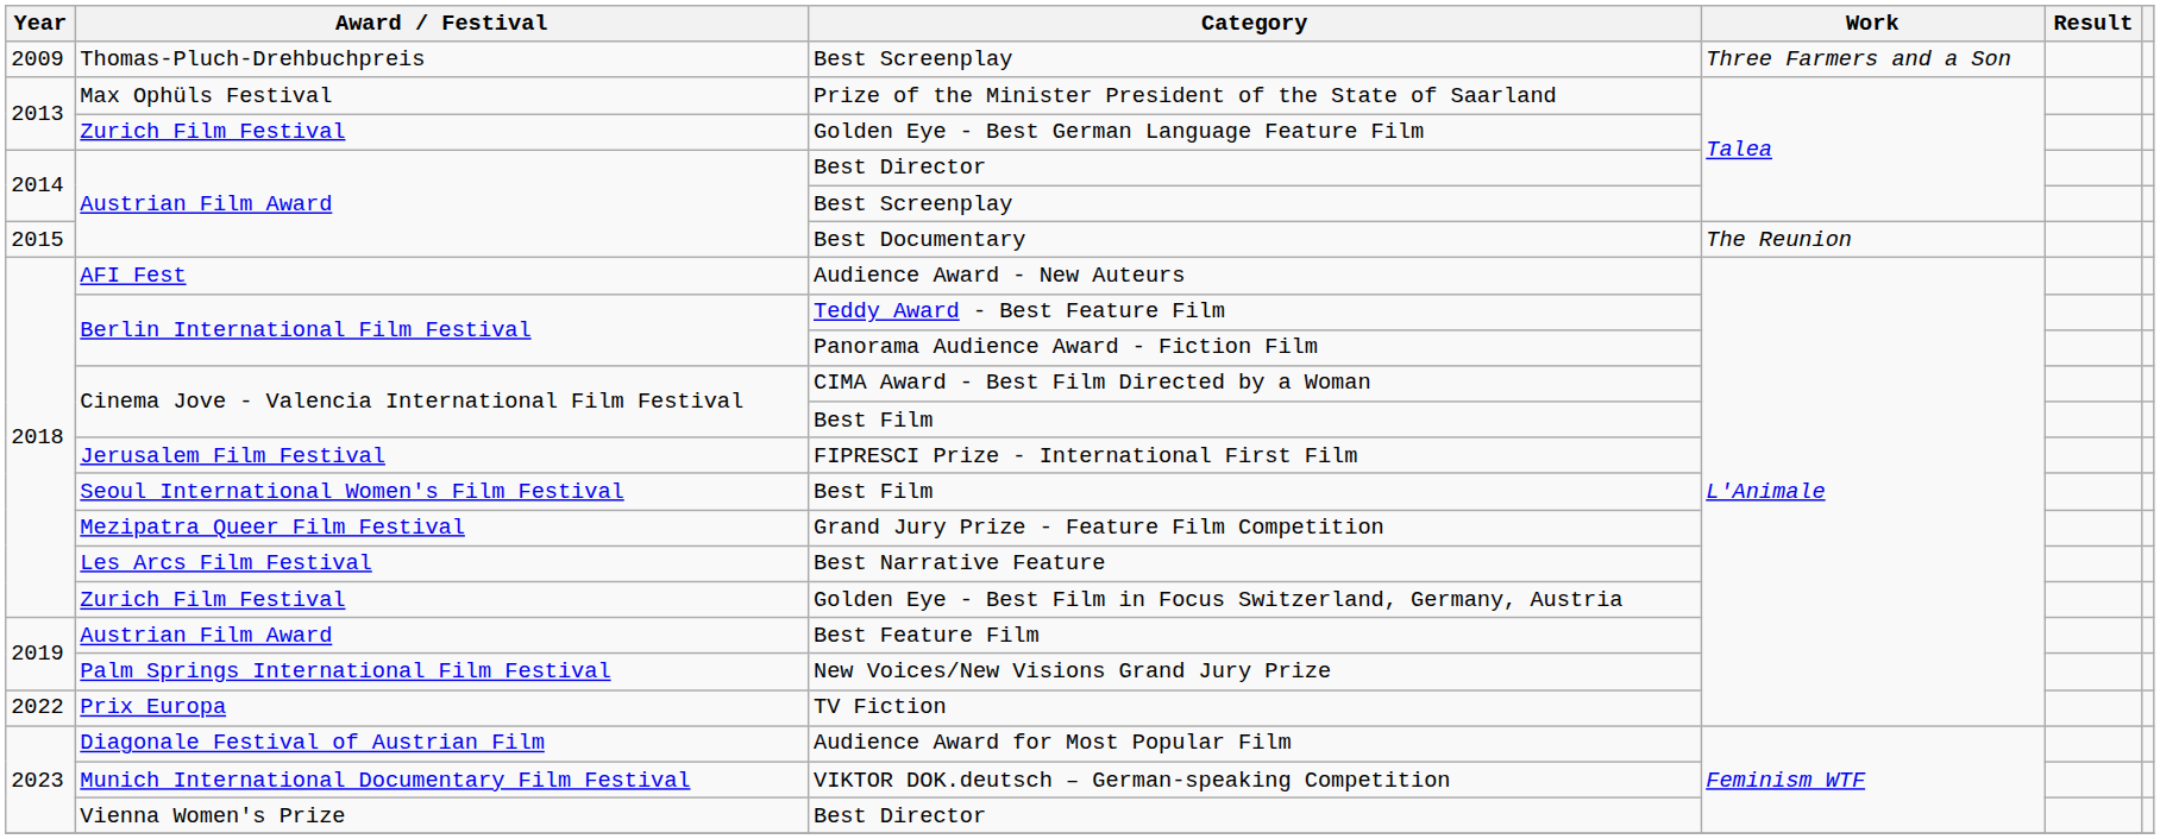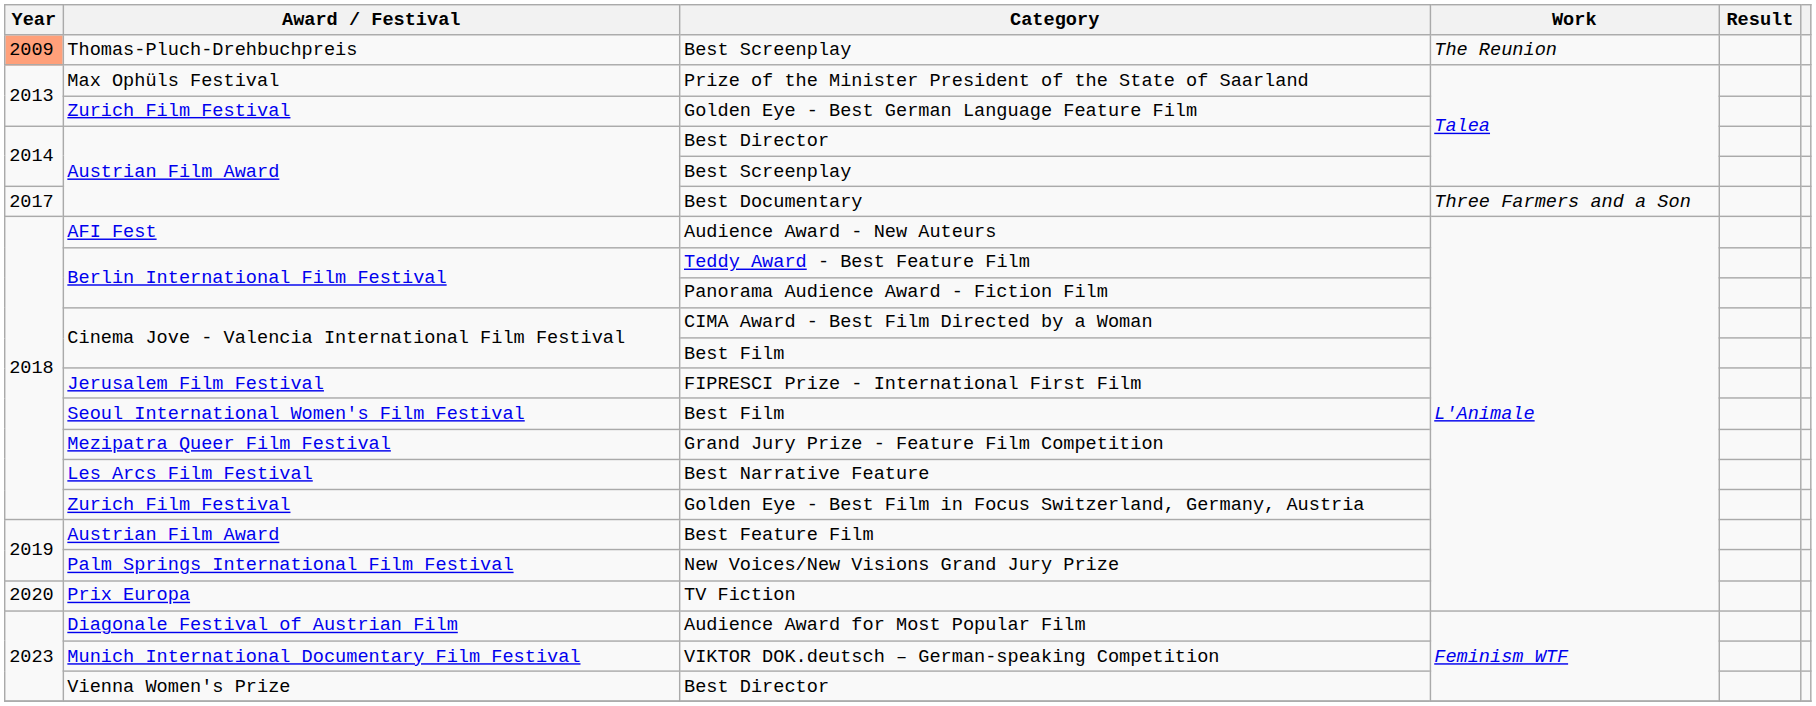Thomas-Pluch-Drehbuchpreis / Best Screenplay | Year: no background -> lightsalmon background
Thomas-Pluch-Drehbuchpreis / Best Screenplay | Work: Three Farmers and a Son -> The Reunion
Best Documentary | Year: 2015 -> 2017
Best Documentary | Work: The Reunion -> Three Farmers and a Son
TV Fiction | Year: 2022 -> 2020
